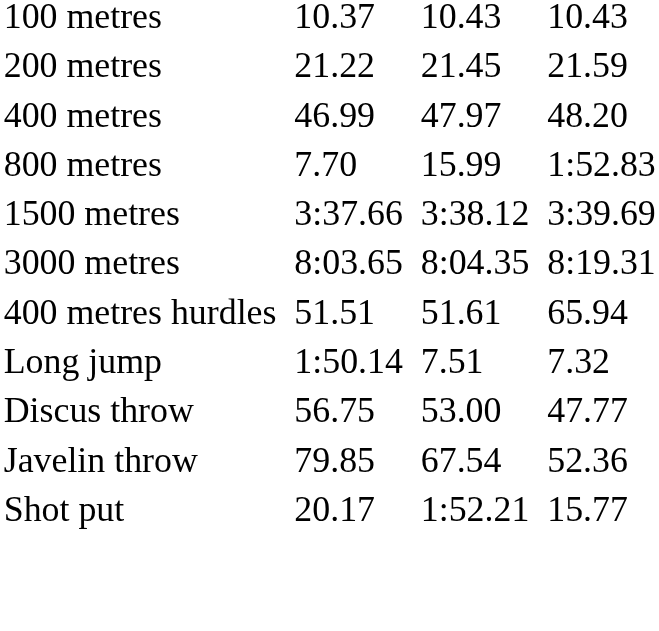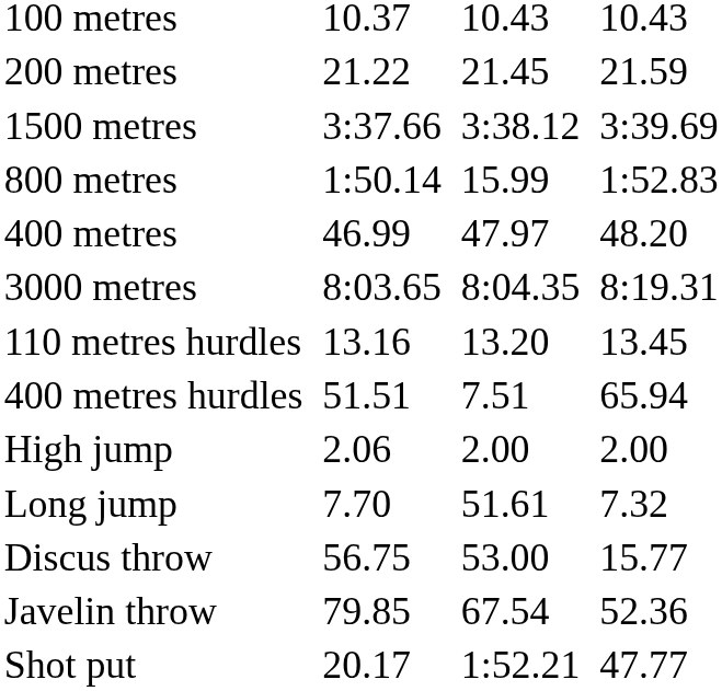rows swapped: 400 metres <-> 1500 metres
800 metres | column 3: 7.70 -> 1:50.14
+ row: 110 metres hurdles | 13.16 | 13.20 | 13.45
400 metres hurdles | column 5: 51.61 -> 7.51
+ row: High jump | 2.06 | 2.00 | 2.00
Long jump | column 3: 1:50.14 -> 7.70
Long jump | column 5: 7.51 -> 51.61
Discus throw | column 7: 47.77 -> 15.77
Shot put | column 7: 15.77 -> 47.77
